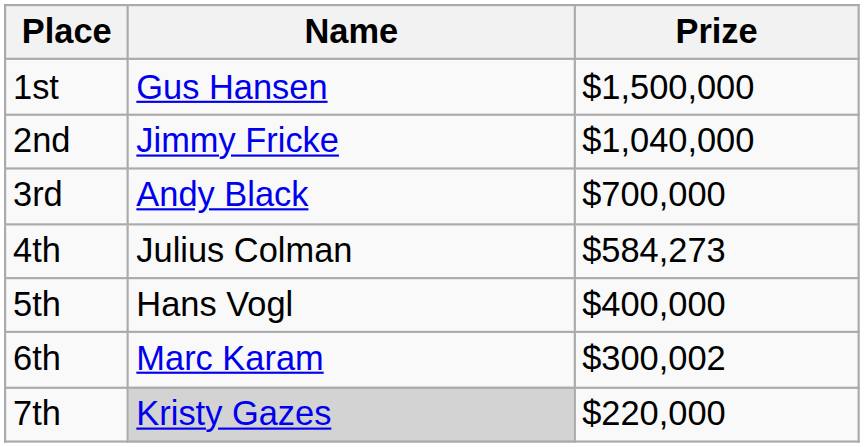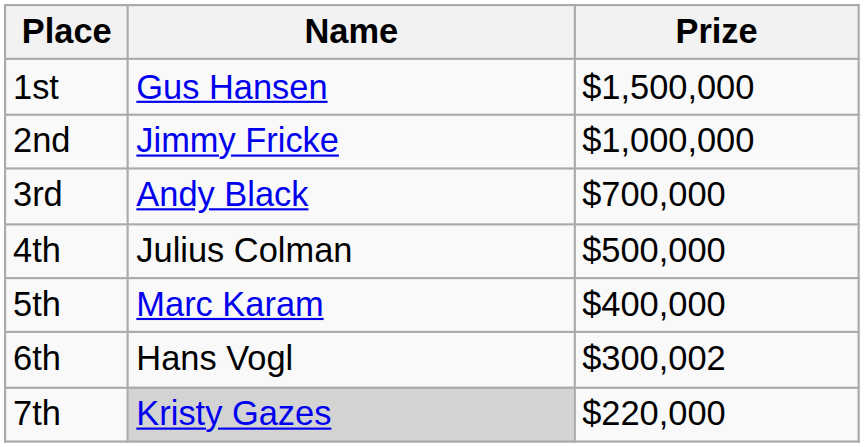2nd | Prize: $1,040,000 -> $1,000,000
4th | Prize: $584,273 -> $500,000
5th | Name: Hans Vogl -> Marc Karam
6th | Name: Marc Karam -> Hans Vogl
